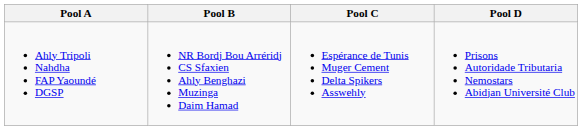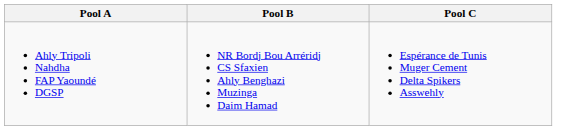- column: Pool D | Prisons Autoridade Tributaria Nemostars Abidjan Université Club
